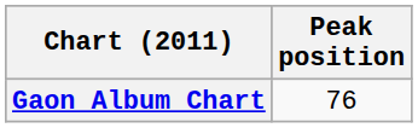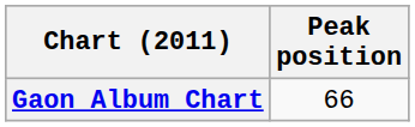Gaon Album Chart | Peak position: 76 -> 66
